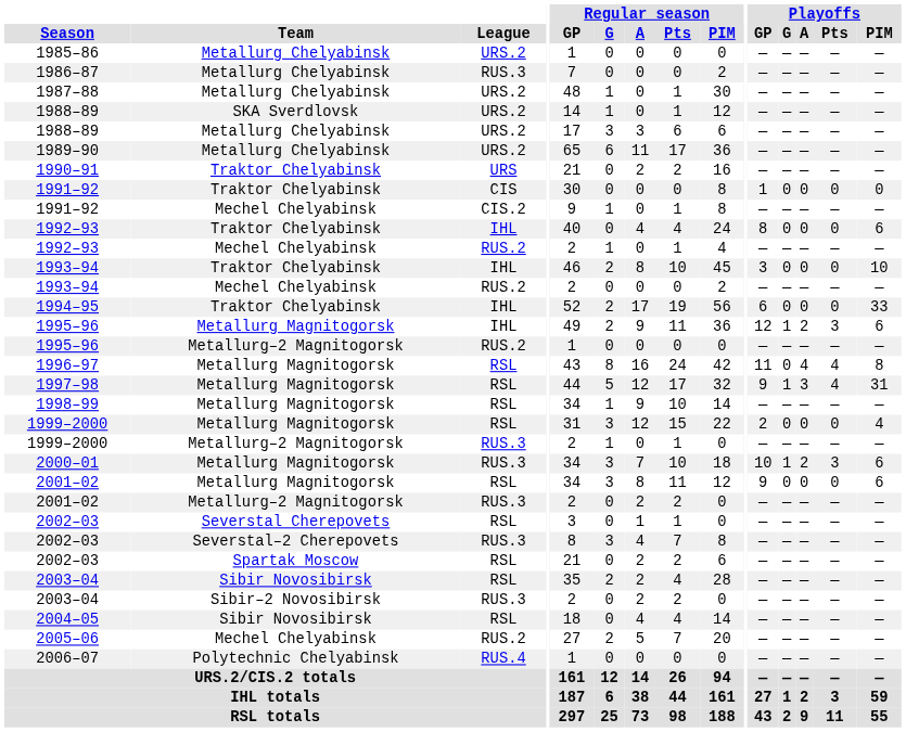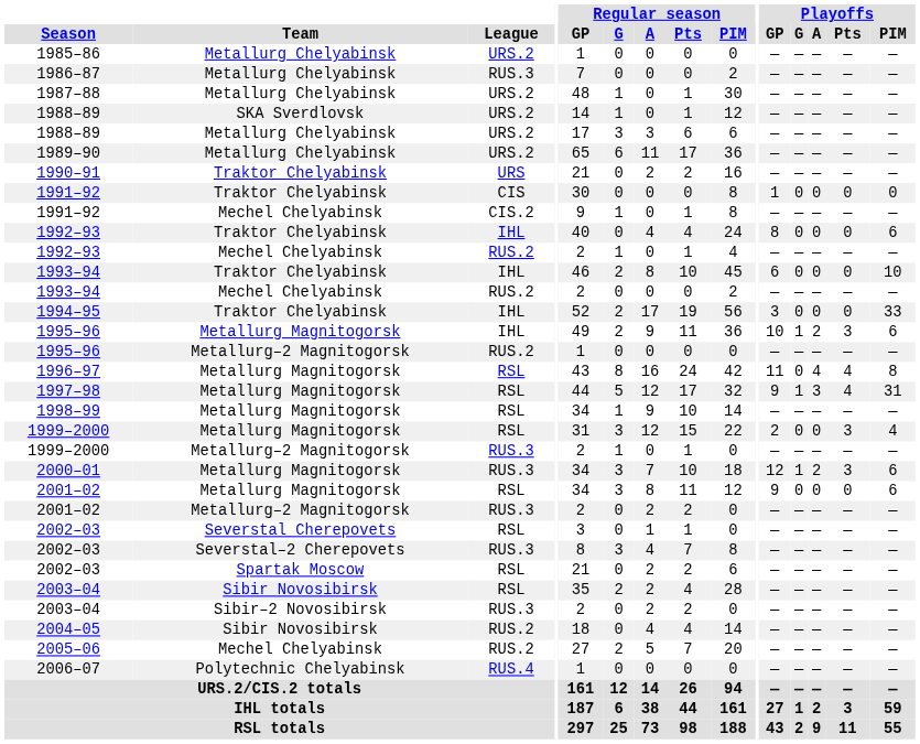1993–94 / Traktor Chelyabinsk | Playoffs / GP: 3 -> 6
1994–95 | Playoffs / GP: 6 -> 3
1995–96 / Metallurg Magnitogorsk | Playoffs / GP: 12 -> 10
1999–2000 / Metallurg Magnitogorsk | Playoffs / Pts: 0 -> 3
2000–01 | Playoffs / GP: 10 -> 12
2004–05 | League: RSL -> RUS.2
